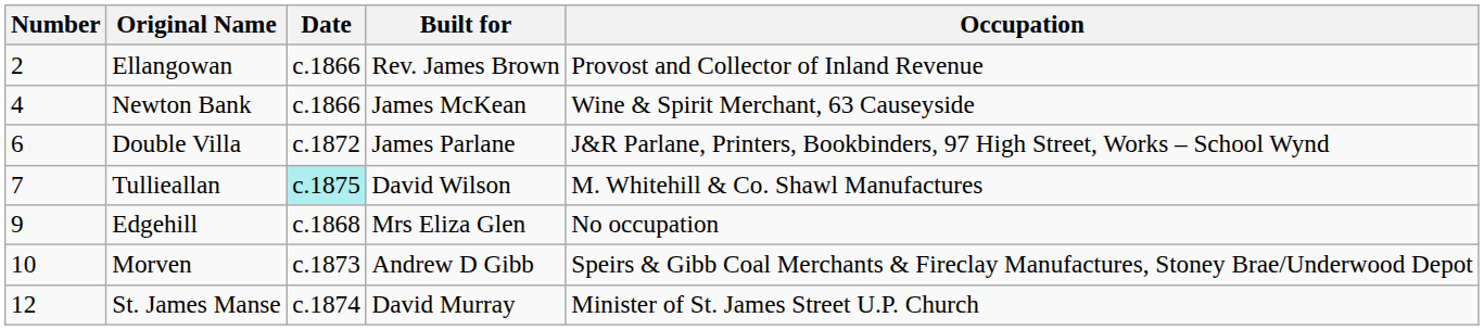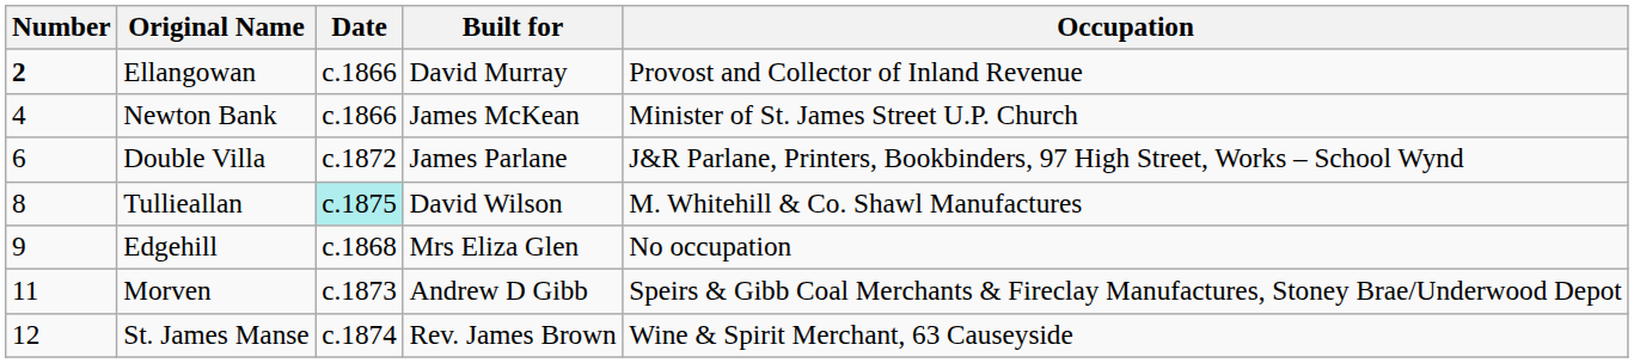Ellangowan | Number: normal -> bold
Ellangowan | Built for: Rev. James Brown -> David Murray
Newton Bank | Occupation: Wine & Spirit Merchant, 63 Causeyside -> Minister of St. James Street U.P. Church
Tullieallan | Number: 7 -> 8
Morven | Number: 10 -> 11
St. James Manse | Built for: David Murray -> Rev. James Brown
St. James Manse | Occupation: Minister of St. James Street U.P. Church -> Wine & Spirit Merchant, 63 Causeyside
